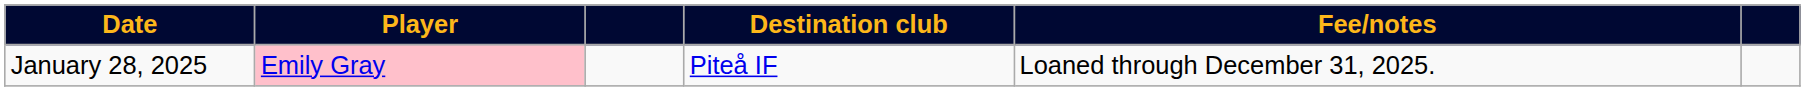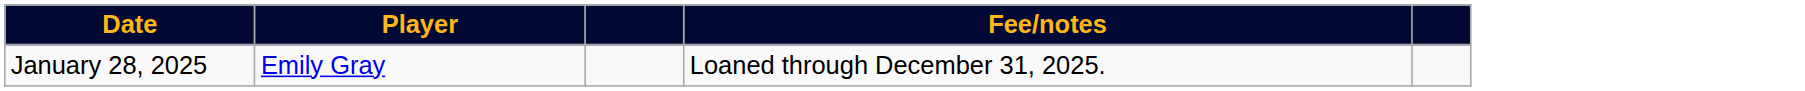- column: Destination club | Piteå IF
January 28, 2025 | Player: pink background -> no background
